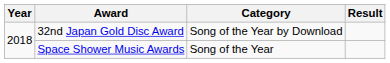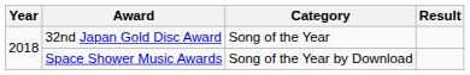32nd Japan Gold Disc Award | Category: Song of the Year by Download -> Song of the Year
Space Shower Music Awards | Category: Song of the Year -> Song of the Year by Download
